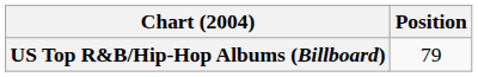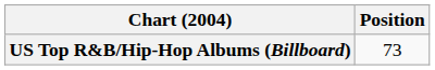US Top R&B/Hip-Hop Albums (Billboard) | Position: 79 -> 73
